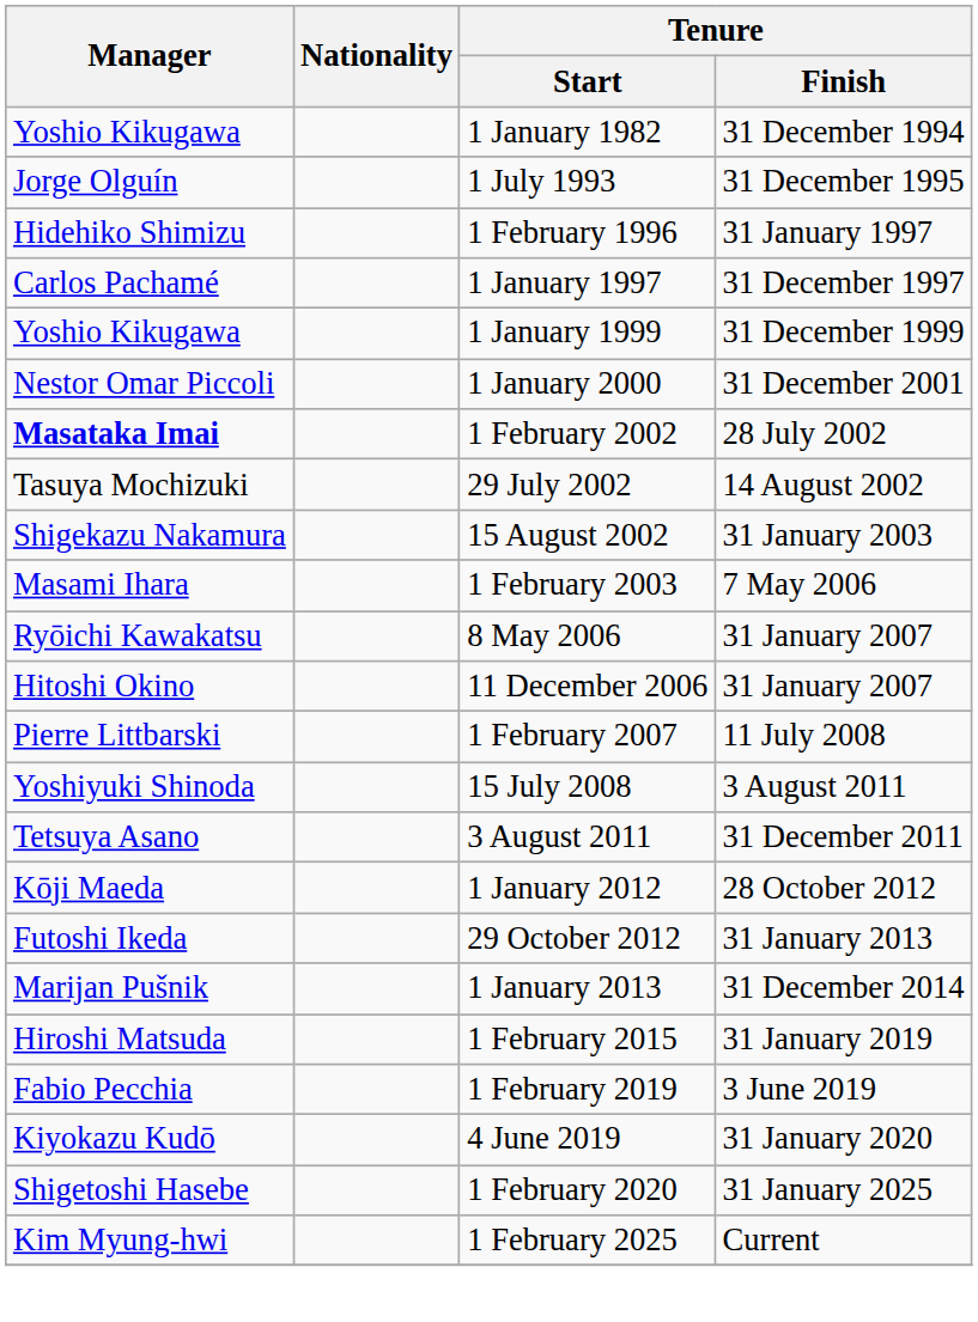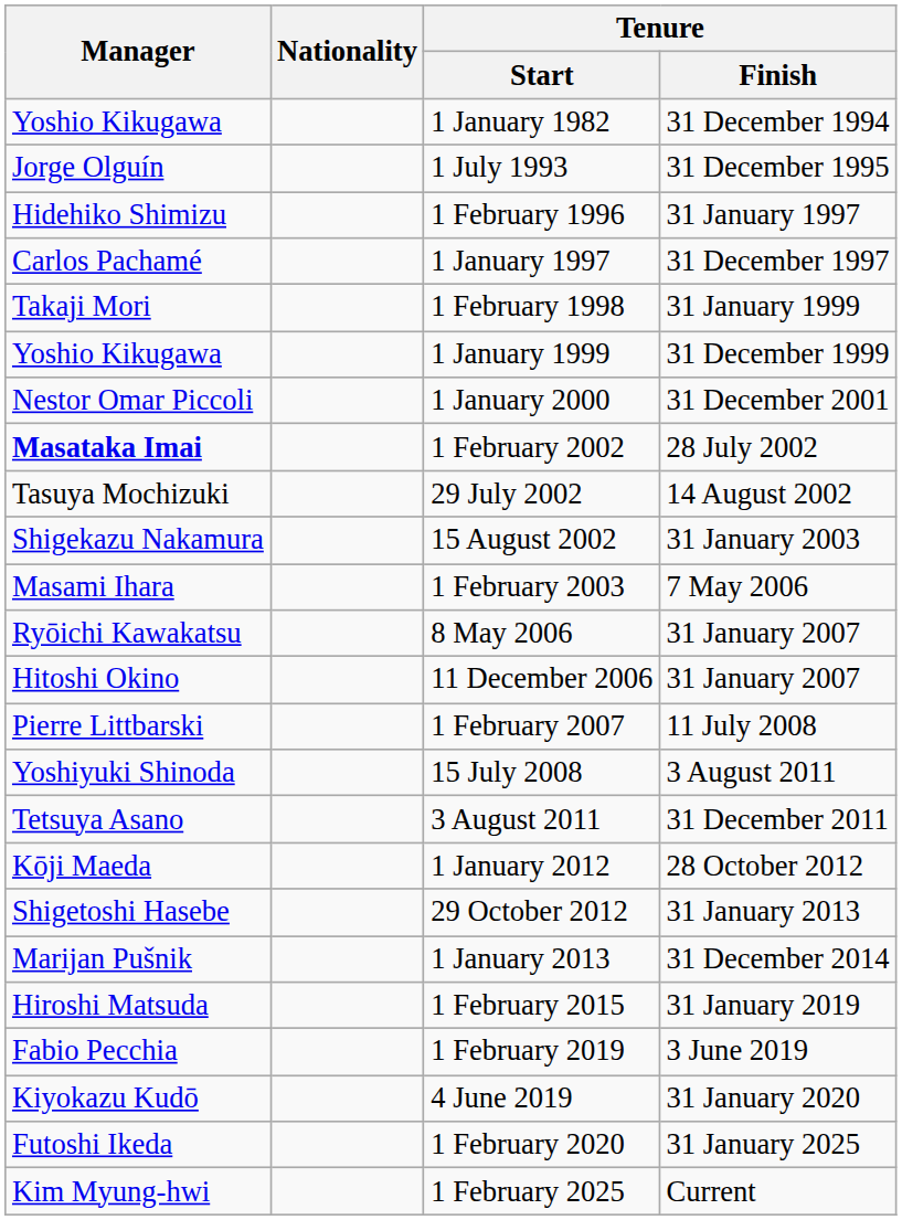+ row: Takaji Mori | 1 February 1998 | 31 January 1999
29 October 2012 | Manager: Futoshi Ikeda -> Shigetoshi Hasebe
1 February 2020 | Manager: Shigetoshi Hasebe -> Futoshi Ikeda
